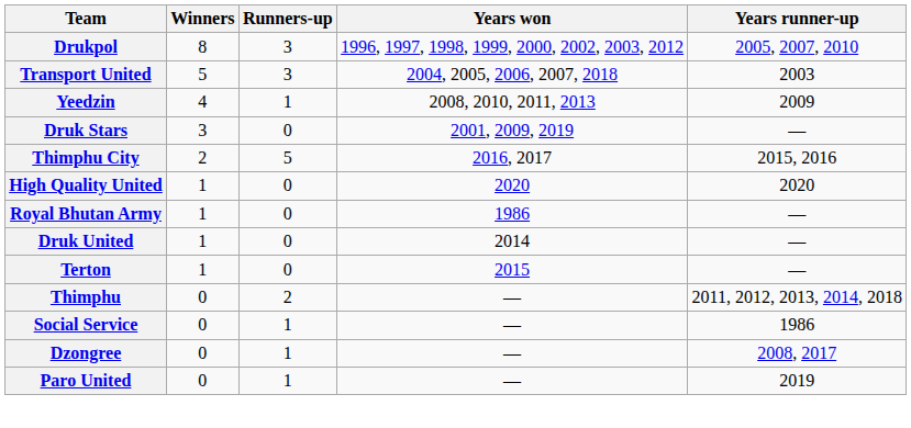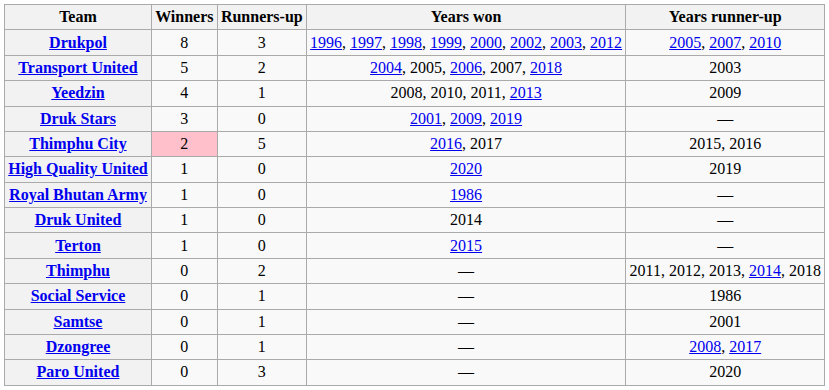Transport United | Runners-up: 3 -> 2
Thimphu City | Winners: no background -> pink background
High Quality United | Years runner-up: 2020 -> 2019
+ row: Samtse | 0 | 1 | — | 2001
Paro United | Runners-up: 1 -> 3
Paro United | Years runner-up: 2019 -> 2020
